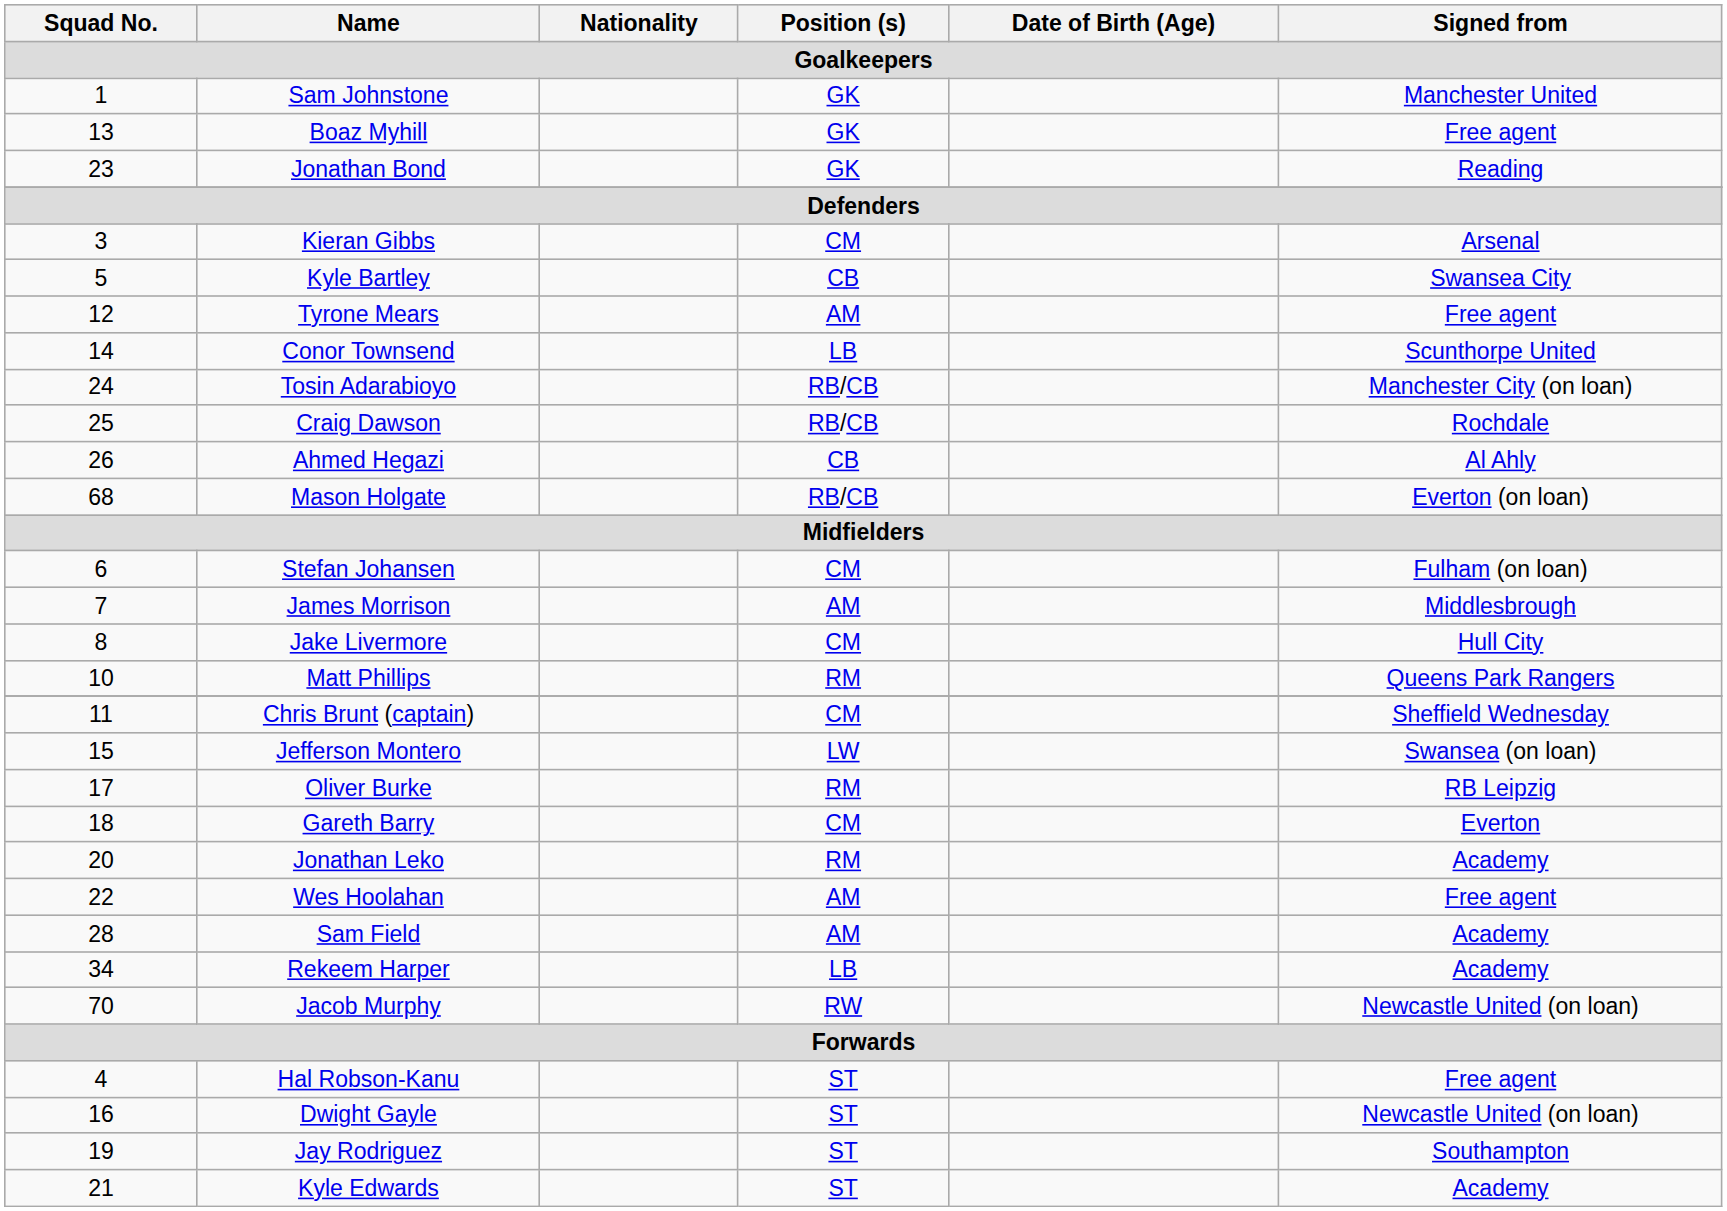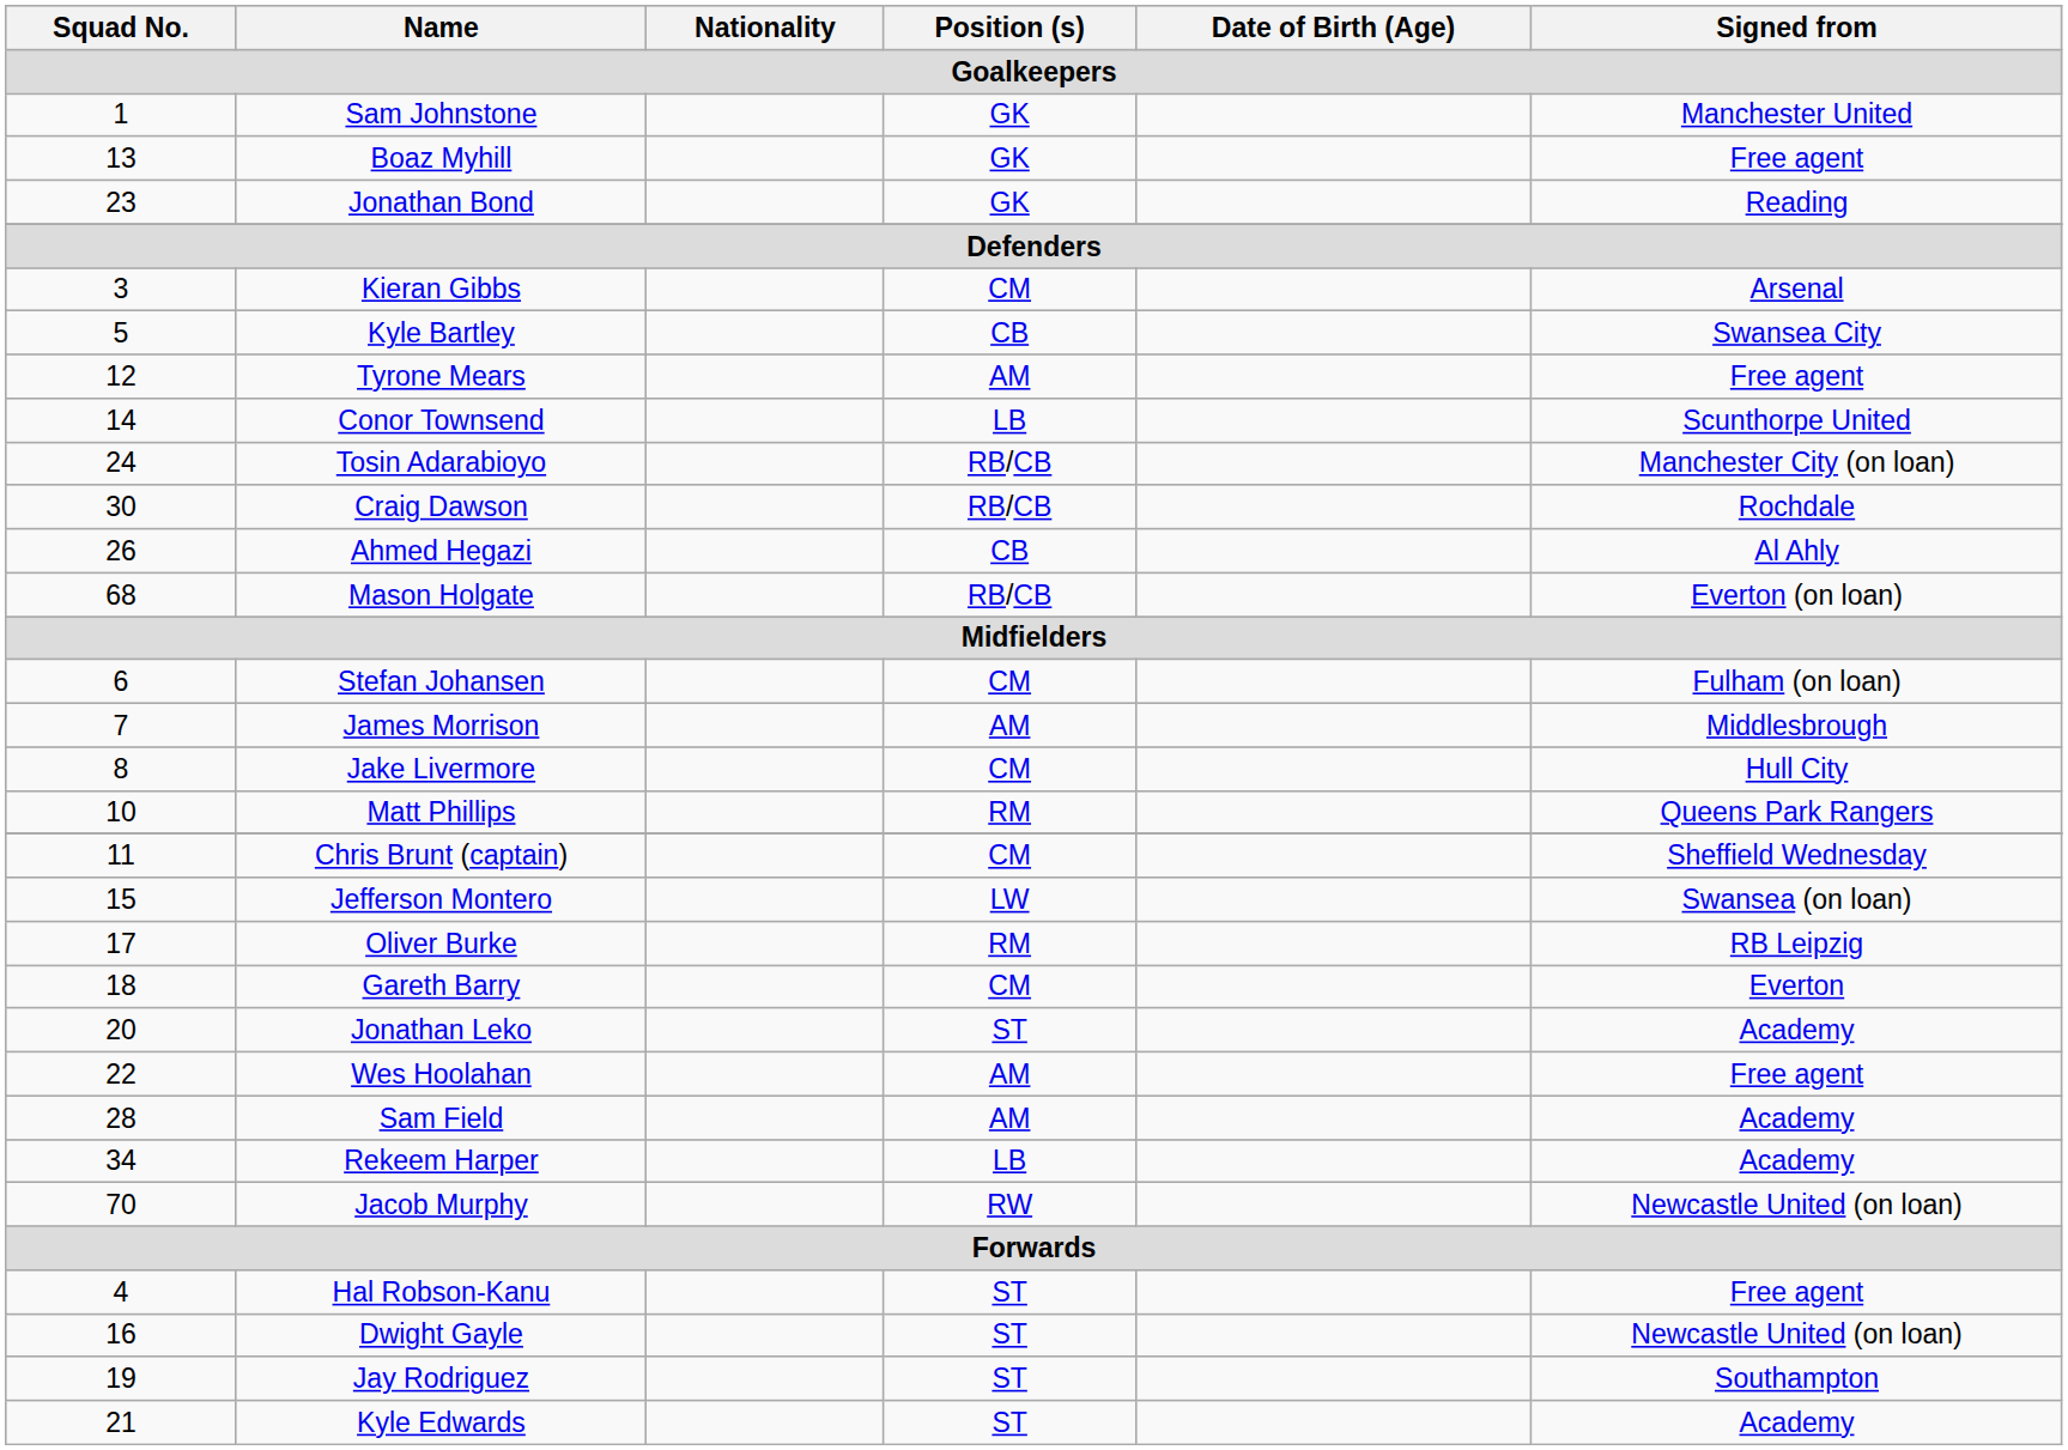Craig Dawson | Squad No. / Goalkeepers: 25 -> 30
Jonathan Leko | Position (s) / Goalkeepers: RM -> ST
